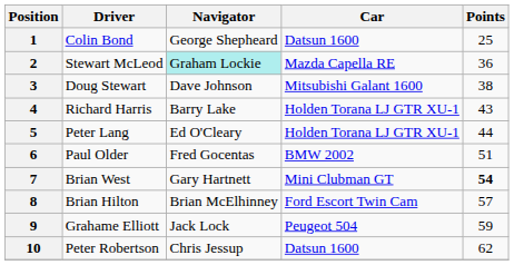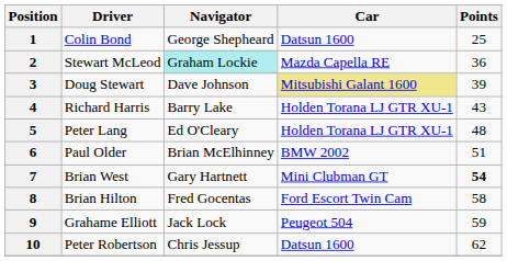3 | Car: no background -> khaki background
3 | Points: 38 -> 39
5 | Points: 44 -> 48
6 | Navigator: Fred Gocentas -> Brian McElhinney
8 | Navigator: Brian McElhinney -> Fred Gocentas
8 | Points: 57 -> 58
